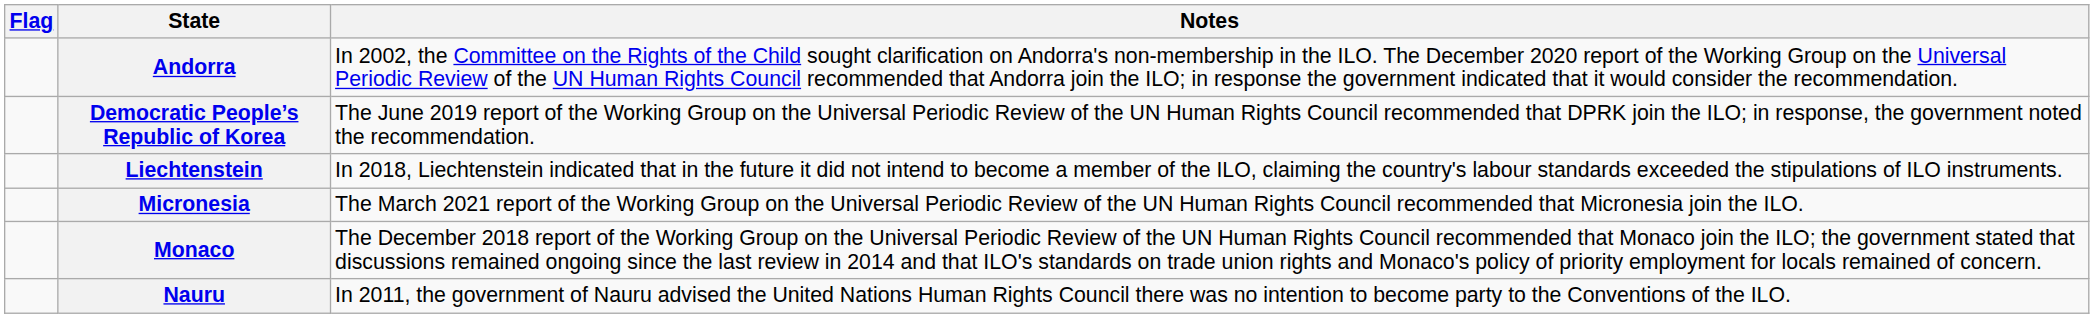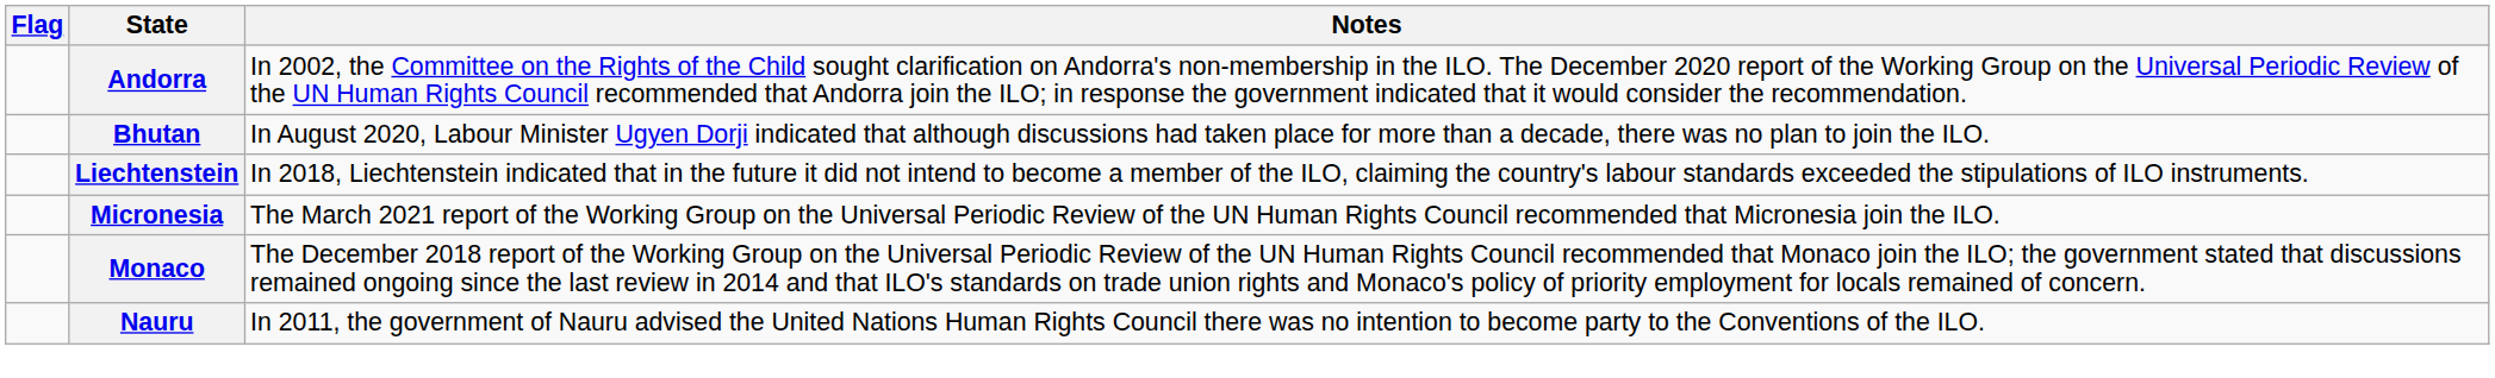+ row: Bhutan | In August 2020, Labour Minister Ugyen Dorji indicated that although discussions had taken place for more than a decade, there was no plan to join the ILO.
- row: Democratic People’s Republic of Korea | The June 2019 report of the Working Group on the Universal Periodic Review of the UN Human Rights Council recommended that DPRK join the ILO; in response, the government noted the recommendation.
